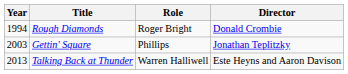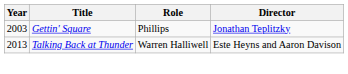- row: 1994 | Rough Diamonds | Roger Bright | Donald Crombie
